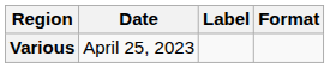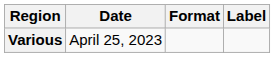columns swapped: Format <-> Label
